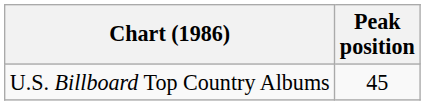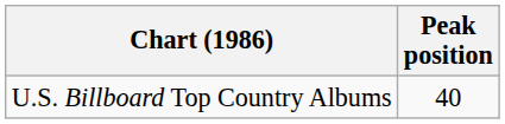U.S. Billboard Top Country Albums | Peak position: 45 -> 40
